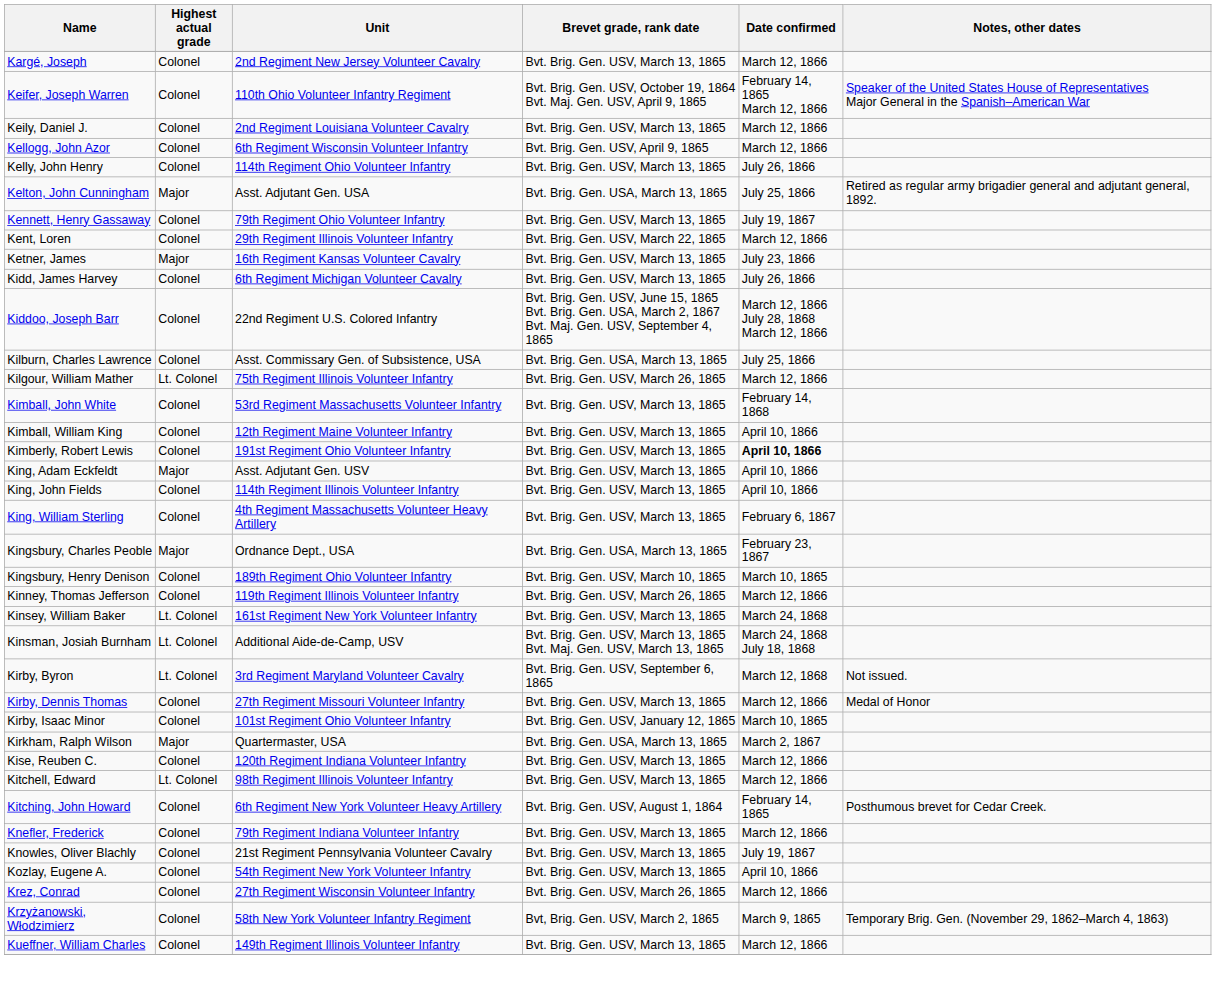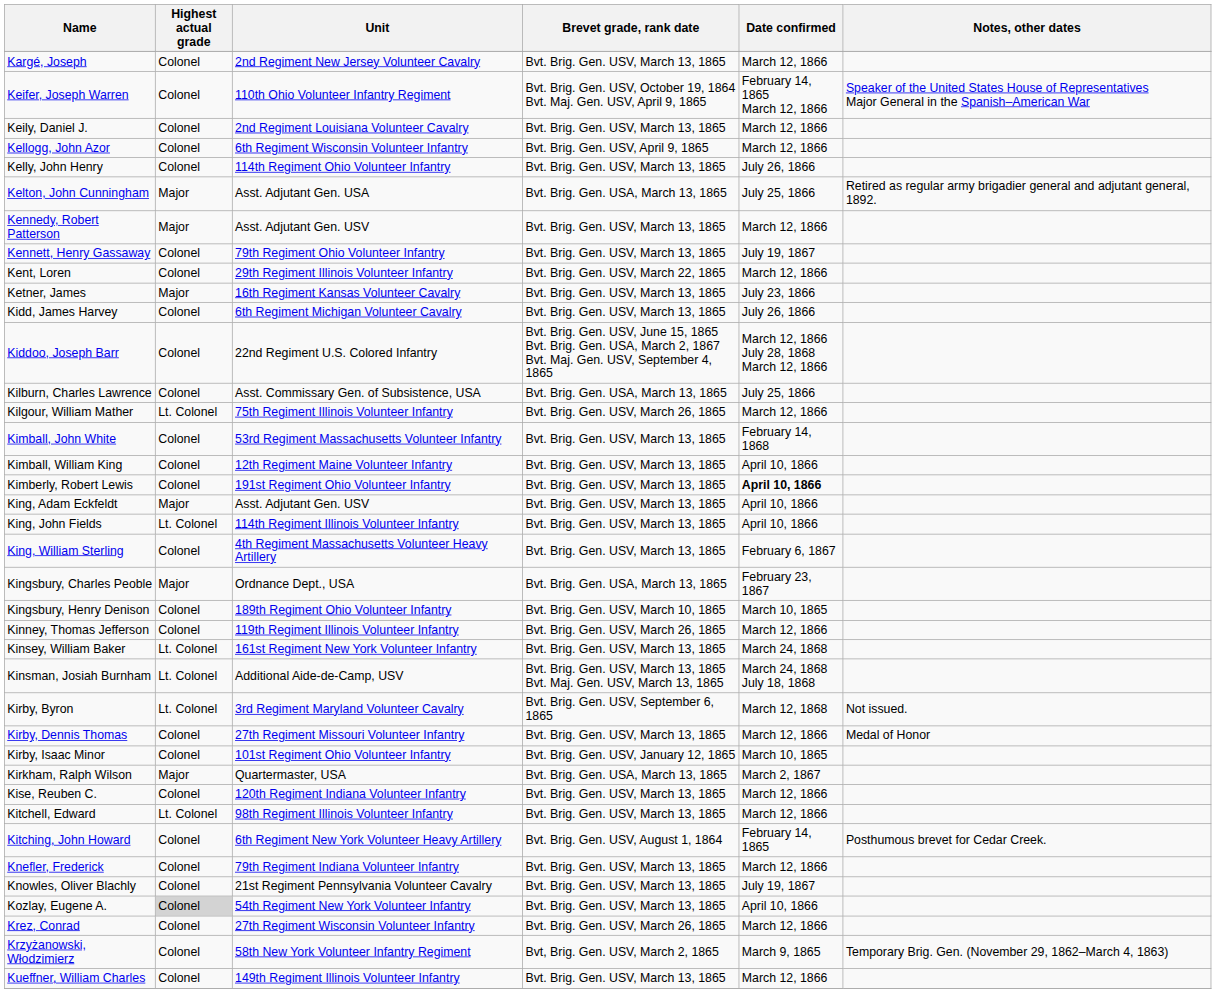+ row: Kennedy, Robert Patterson | Major | Asst. Adjutant Gen. USV | Bvt. Brig. Gen. USV, March 13, 1865 | March 12, 1866
King, John Fields | Highest actual grade: Colonel -> Lt. Colonel
Kozlay, Eugene A. | Highest actual grade: no background -> lightgrey background
